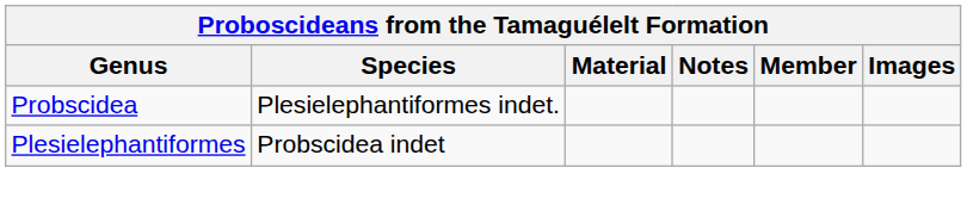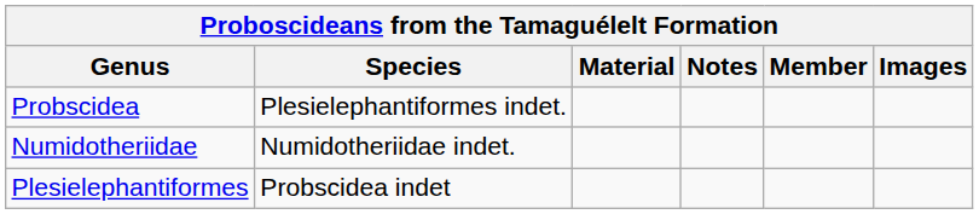+ row: Numidotheriidae | Numidotheriidae indet.
